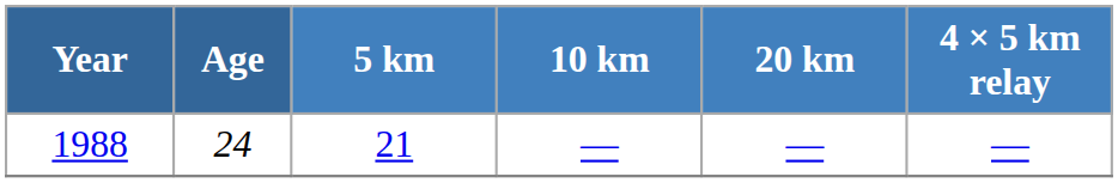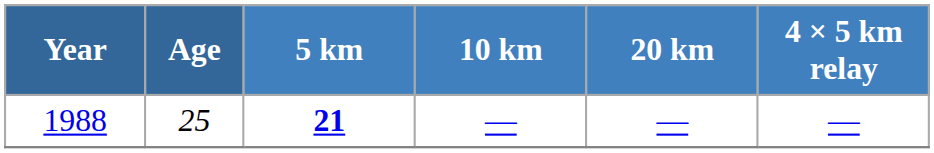1988 | Age: 24 -> 25
1988 | 5 km: normal -> bold
